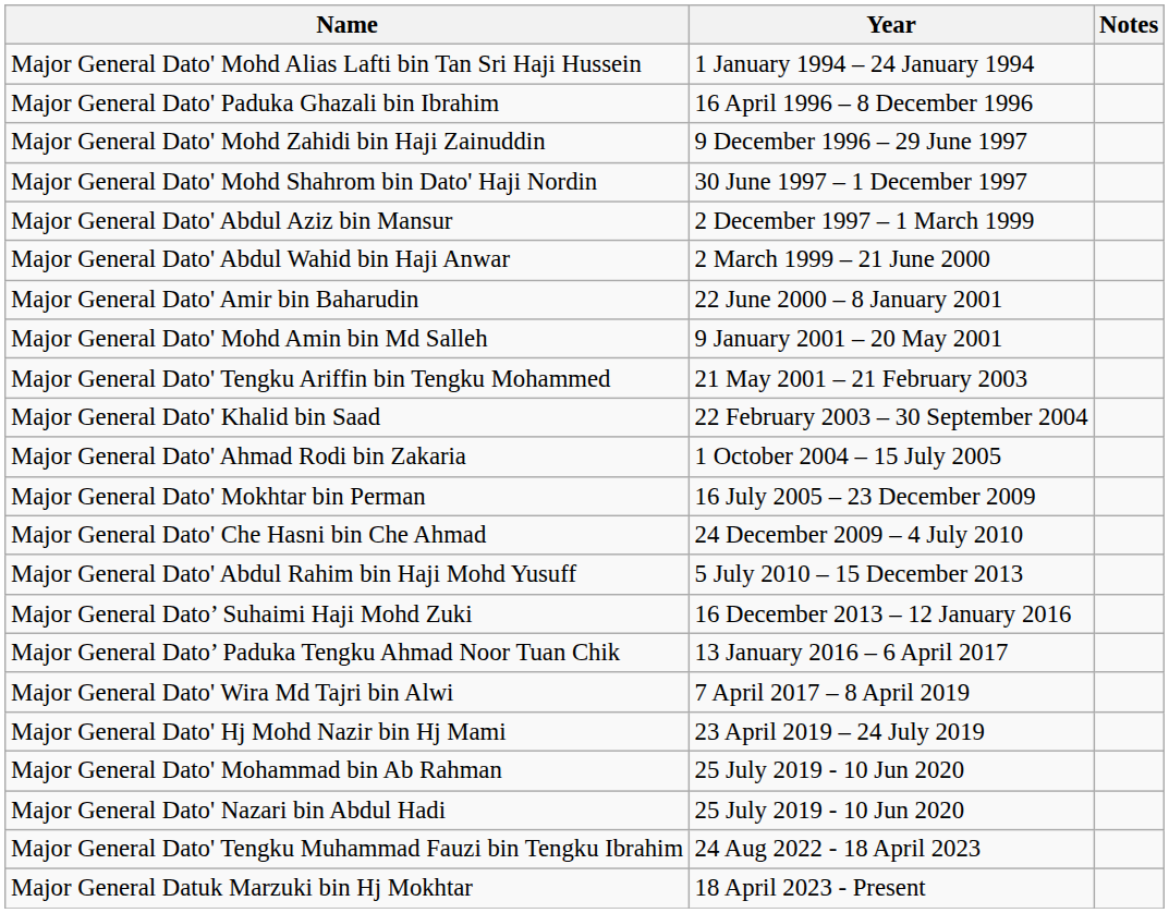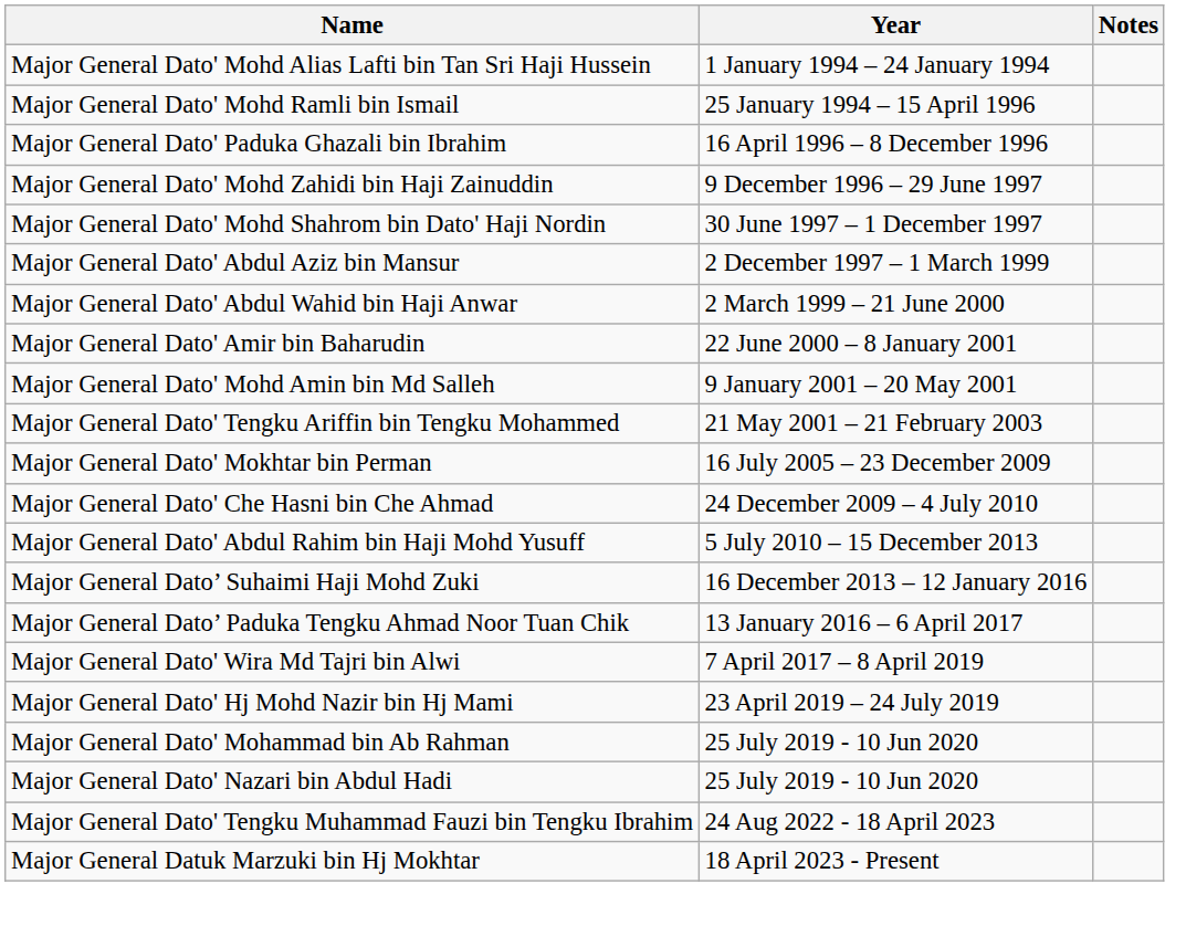+ row: Major General Dato' Mohd Ramli bin Ismail | 25 January 1994 – 15 April 1996
- row: Major General Dato' Khalid bin Saad | 22 February 2003 – 30 September 2004
- row: Major General Dato' Ahmad Rodi bin Zakaria | 1 October 2004 – 15 July 2005
